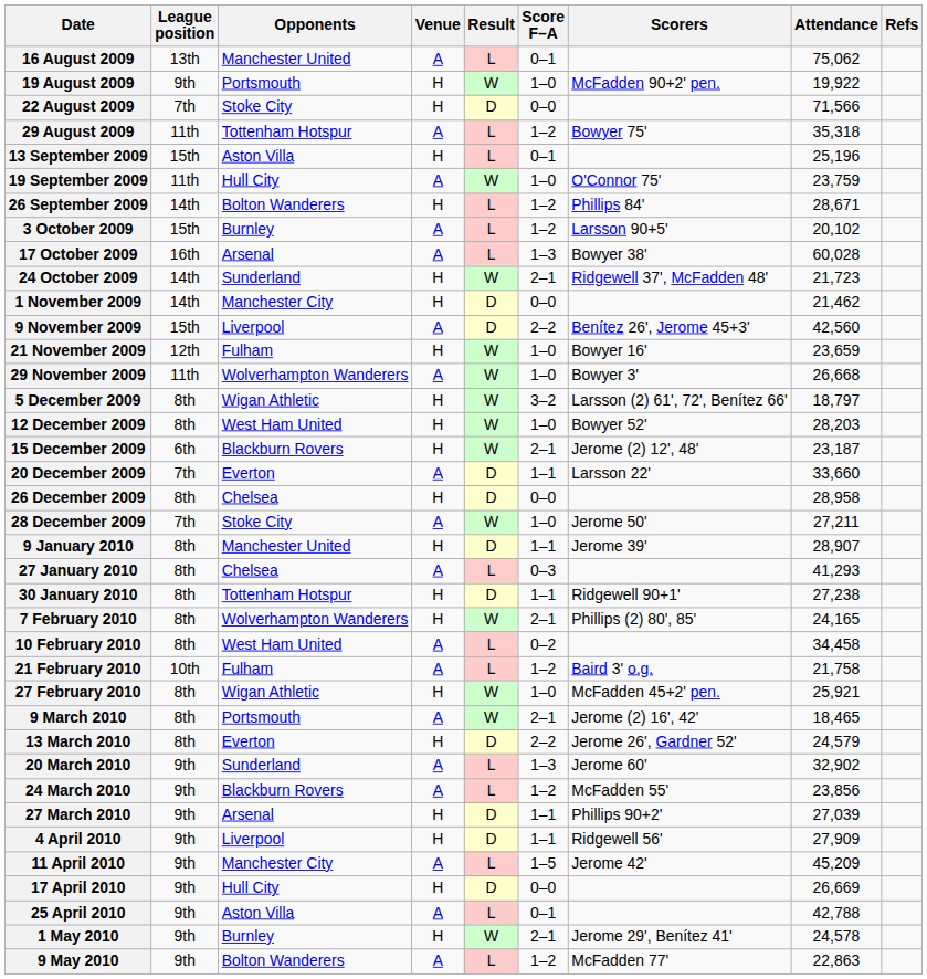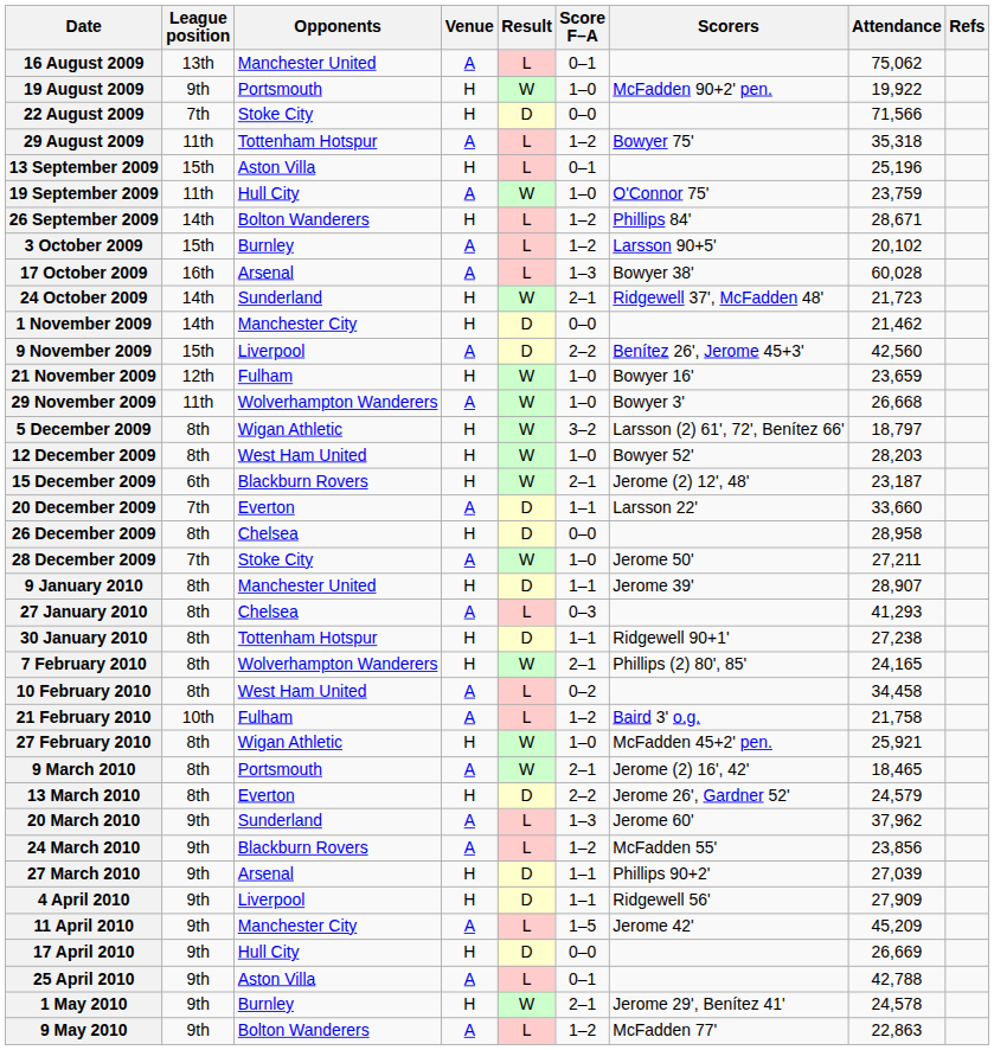20 March 2010 | Attendance: 32,902 -> 37,962
